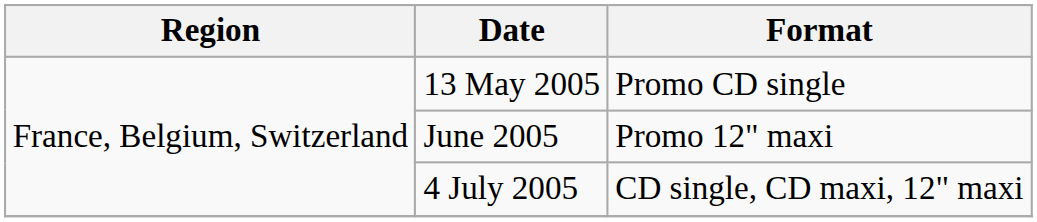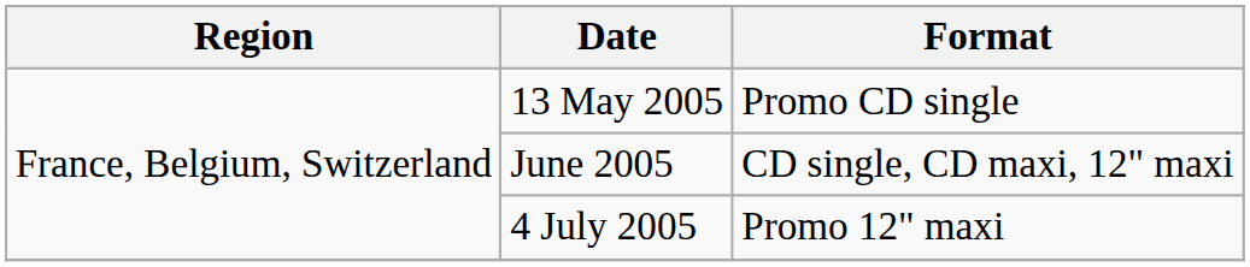June 2005 | Format: Promo 12" maxi -> CD single, CD maxi, 12" maxi
4 July 2005 | Format: CD single, CD maxi, 12" maxi -> Promo 12" maxi
